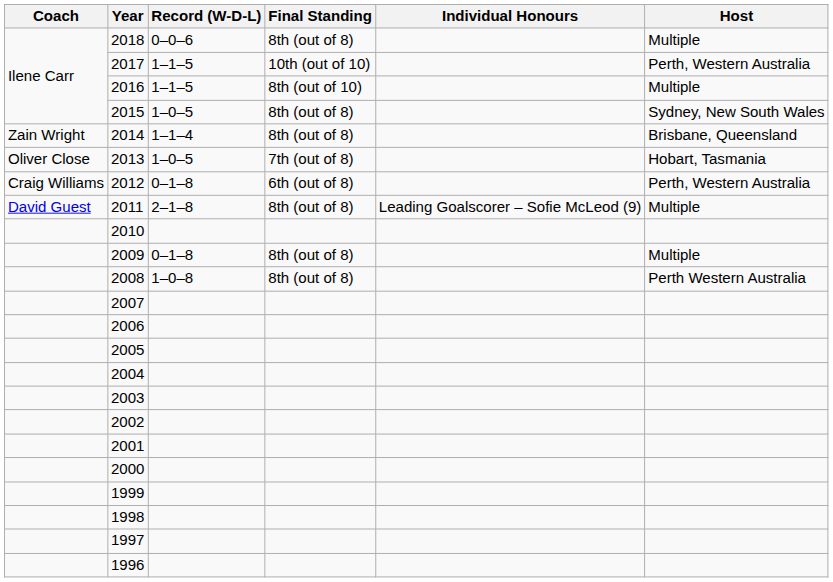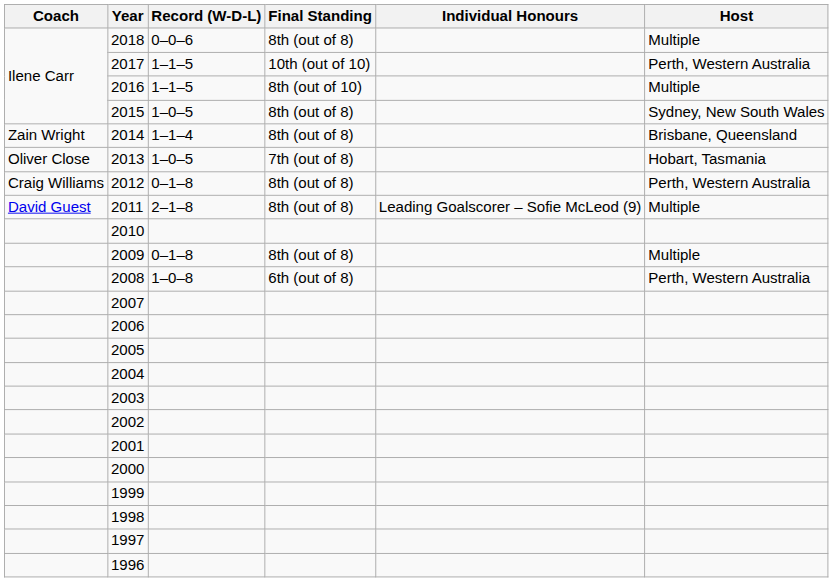2012 | Final Standing: 6th (out of 8) -> 8th (out of 8)
2008 | Final Standing: 8th (out of 8) -> 6th (out of 8)
2008 | Host: Perth Western Australia -> Perth, Western Australia
